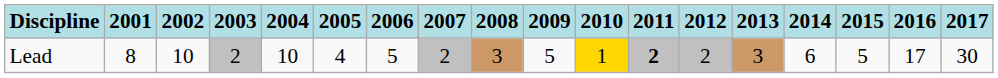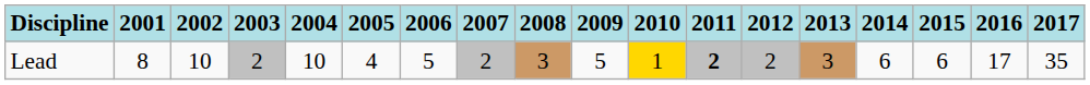Lead | 2015: 5 -> 6
Lead | 2017: 30 -> 35
